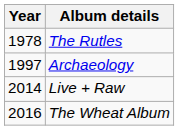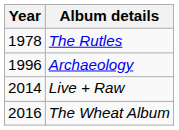Archaeology | Year: 1997 -> 1996
